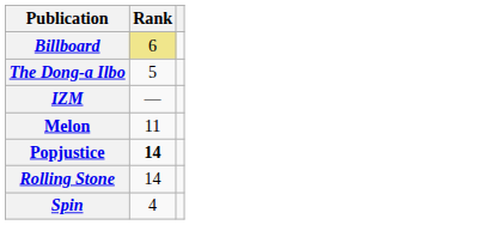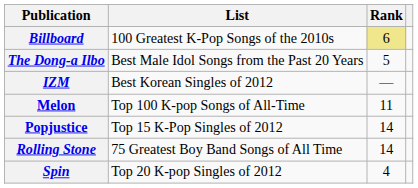+ column: List | 100 Greatest K-Pop Songs of the 2010s | Best Male Idol Songs from the Past 20 Years | Best Korean Singles of 2012 | Top 100 K-pop Songs of All-Time | Top 15 K‑Pop Singles of 2012 | 75 Greatest Boy Band Songs of All Time | Top 20 K-pop Singles of 2012
Popjustice | Rank: bold -> normal
